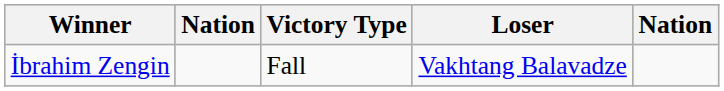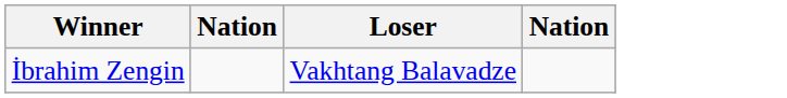- column: Victory Type | Fall
